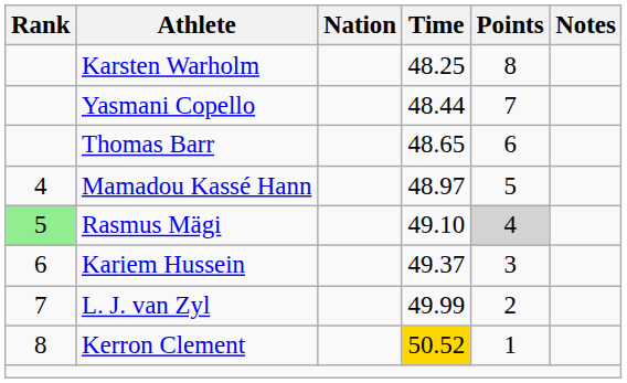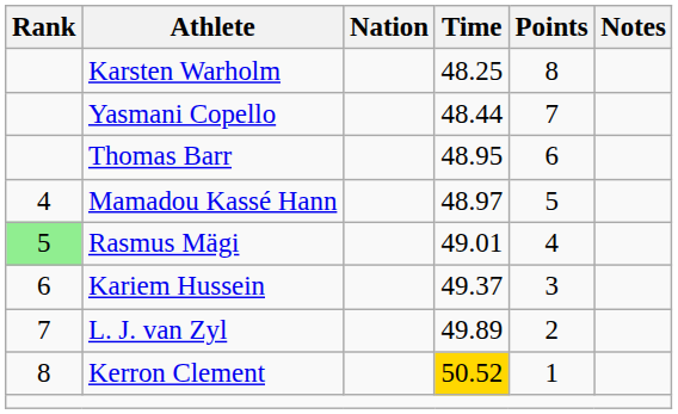Thomas Barr | Time: 48.65 -> 48.95
Rasmus Mägi | Time: 49.10 -> 49.01
Rasmus Mägi | Points: lightgrey background -> no background
L. J. van Zyl | Time: 49.99 -> 49.89
